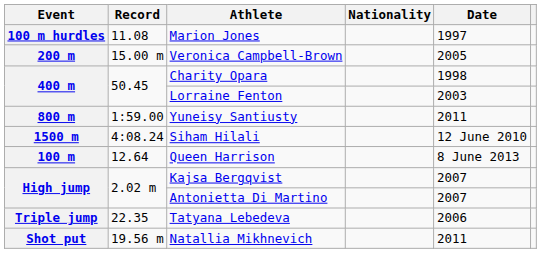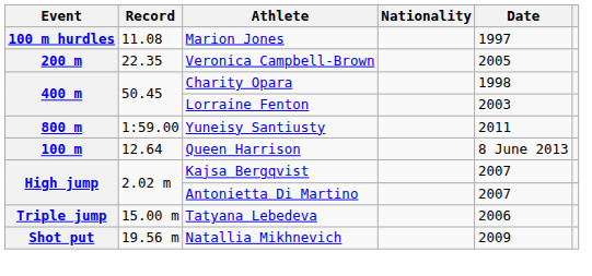Veronica Campbell-Brown | Record: 15.00 m -> 22.35
- row: 1500 m | 4:08.24 | Siham Hilali | 12 June 2010
Tatyana Lebedeva | Record: 22.35 -> 15.00 m
Natallia Mikhnevich | Date: 2011 -> 2009
